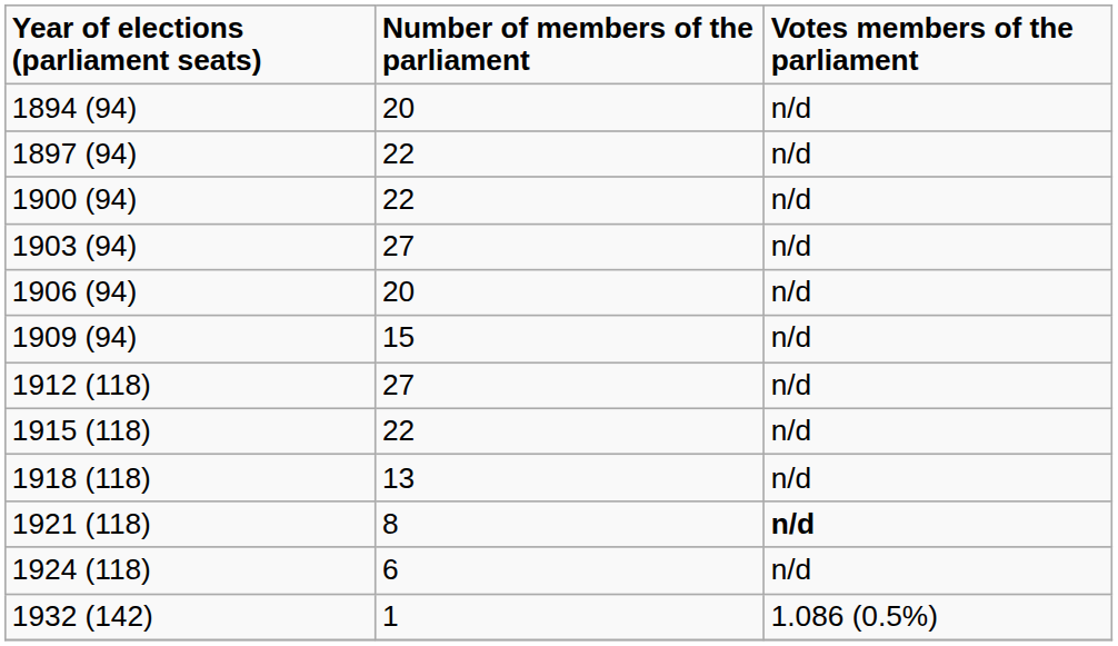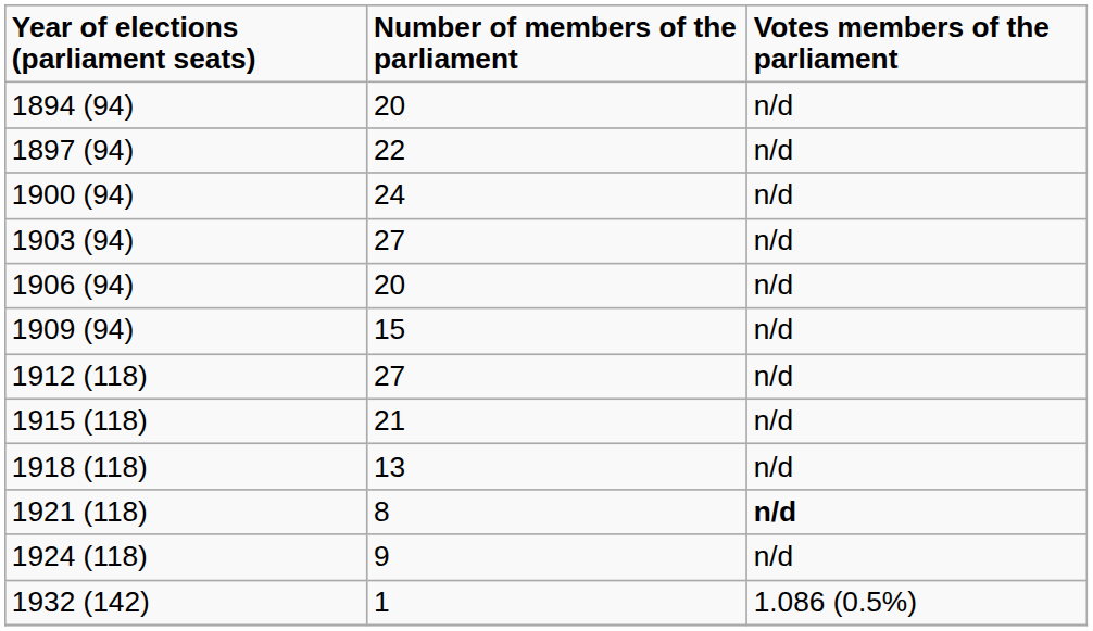1900 (94) | Number of members of the parliament: 22 -> 24
1915 (118) | Number of members of the parliament: 22 -> 21
1924 (118) | Number of members of the parliament: 6 -> 9
